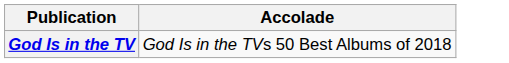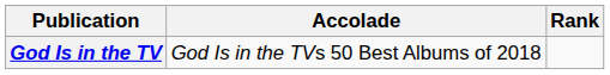+ column: Rank
